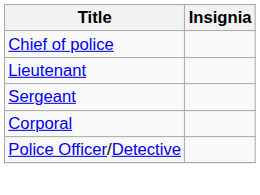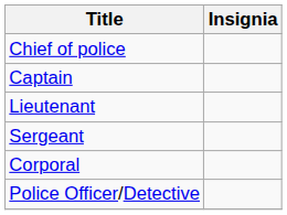+ row: Captain
